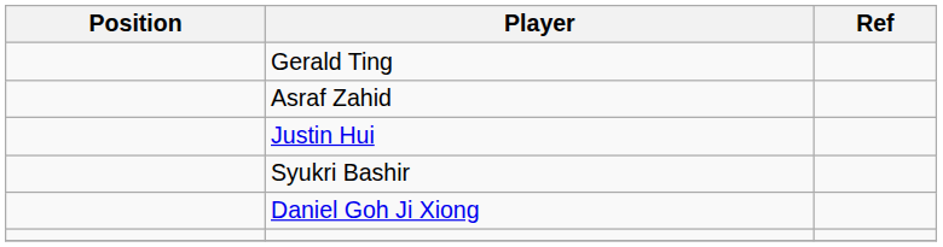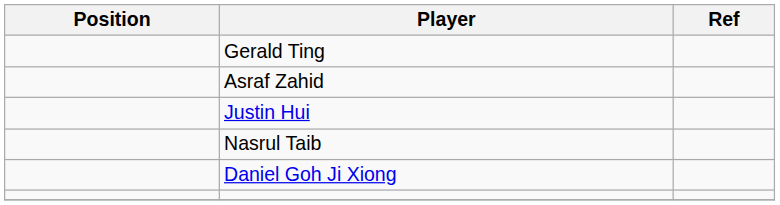+ row: Nasrul Taib
- row: Syukri Bashir
